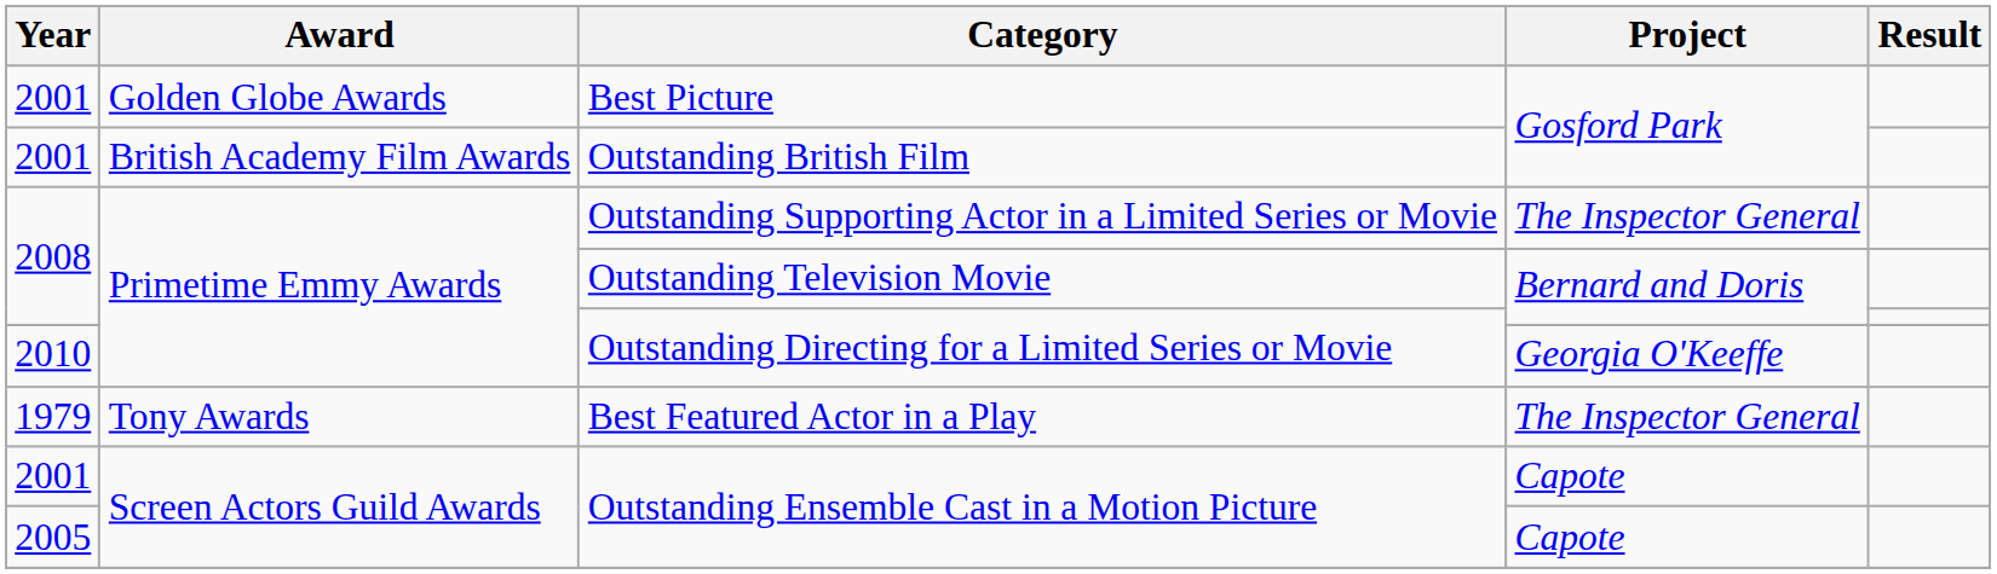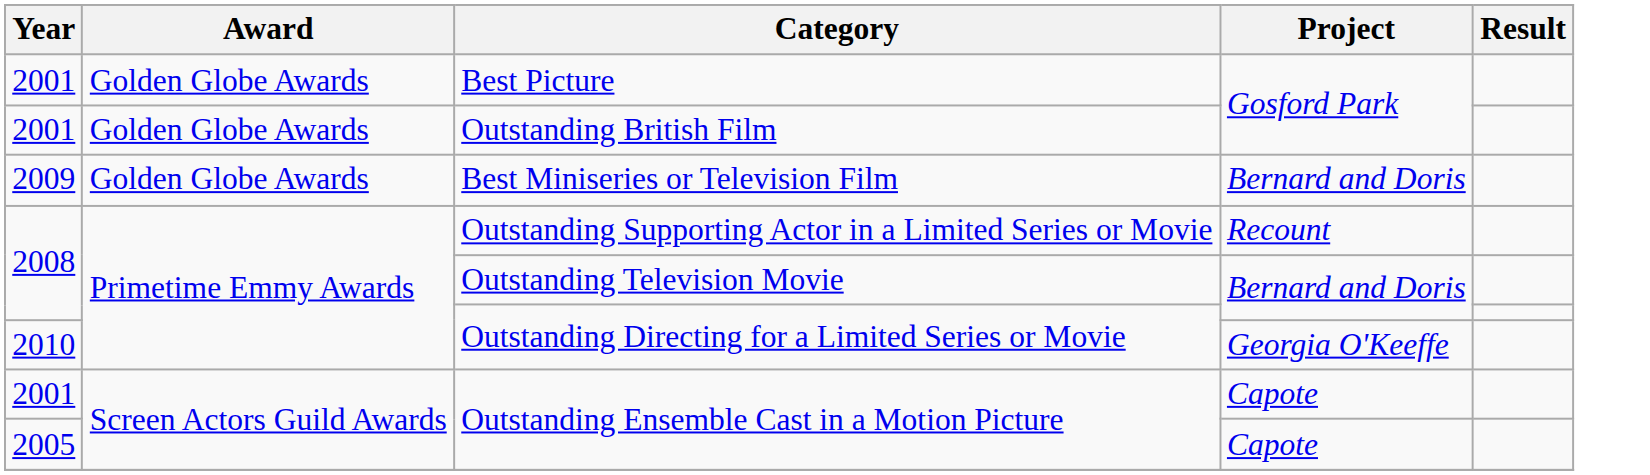Outstanding British Film | Award: British Academy Film Awards -> Golden Globe Awards
+ row: 2009 | Golden Globe Awards | Best Miniseries or Television Film | Bernard and Doris
Outstanding Supporting Actor in a Limited Series or Movie | Project: The Inspector General -> Recount
- row: 1979 | Tony Awards | Best Featured Actor in a Play | The Inspector General
